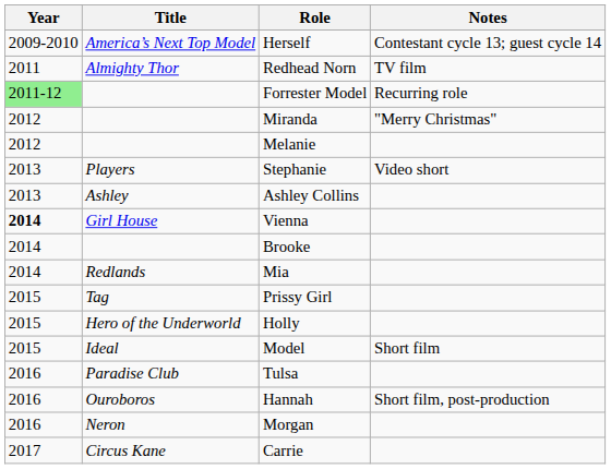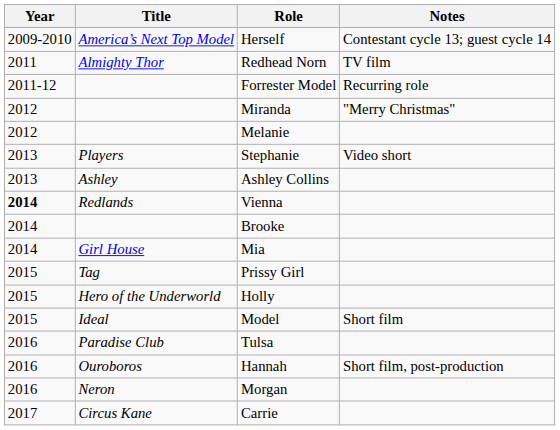Forrester Model | Year: lightgreen background -> no background
Vienna | Title: Girl House -> Redlands
Mia | Title: Redlands -> Girl House
